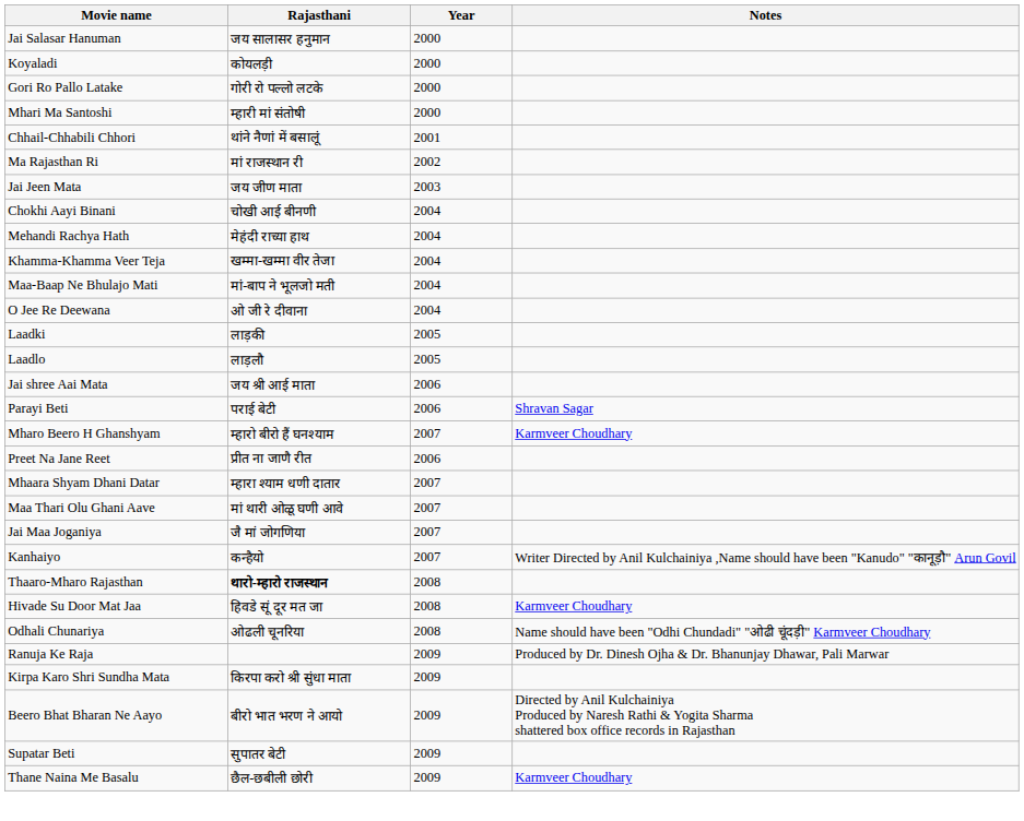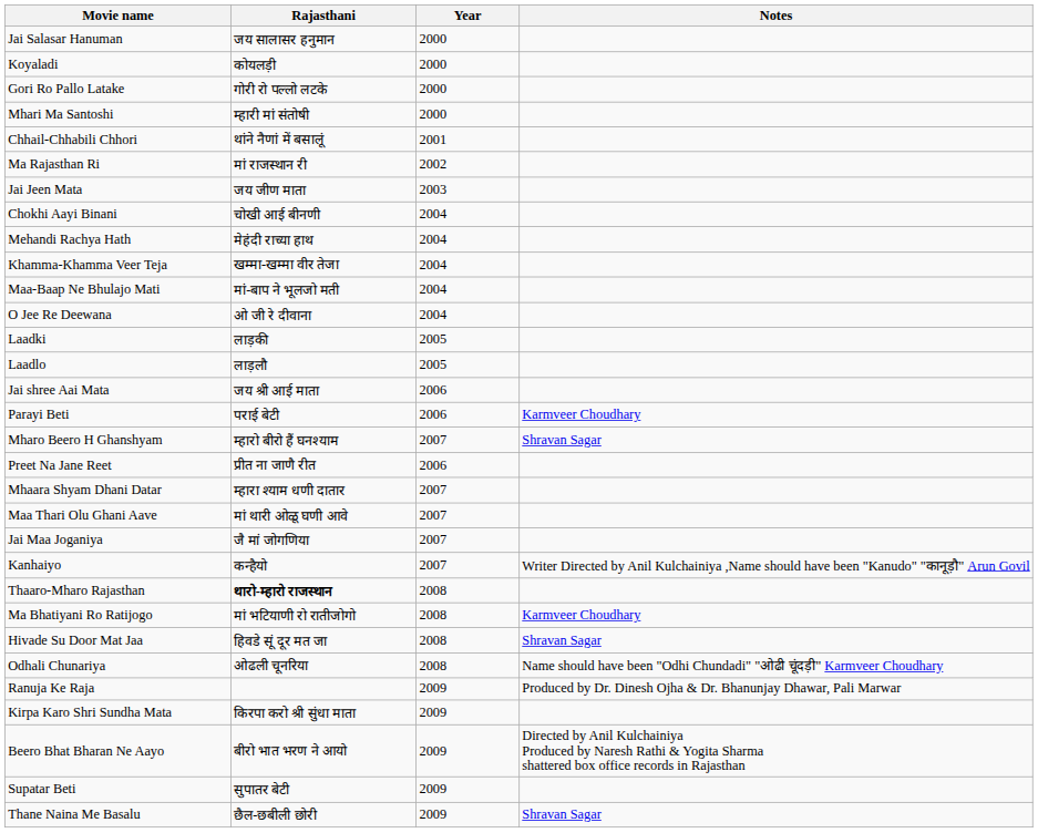Parayi Beti | Notes: Shravan Sagar -> Karmveer Choudhary
Mharo Beero H Ghanshyam | Notes: Karmveer Choudhary -> Shravan Sagar
+ row: Ma Bhatiyani Ro Ratijogo | मां भटियाणी रो रातीजोगो | 2008 | Karmveer Choudhary
Hivade Su Door Mat Jaa | Notes: Karmveer Choudhary -> Shravan Sagar
Thane Naina Me Basalu | Notes: Karmveer Choudhary -> Shravan Sagar
